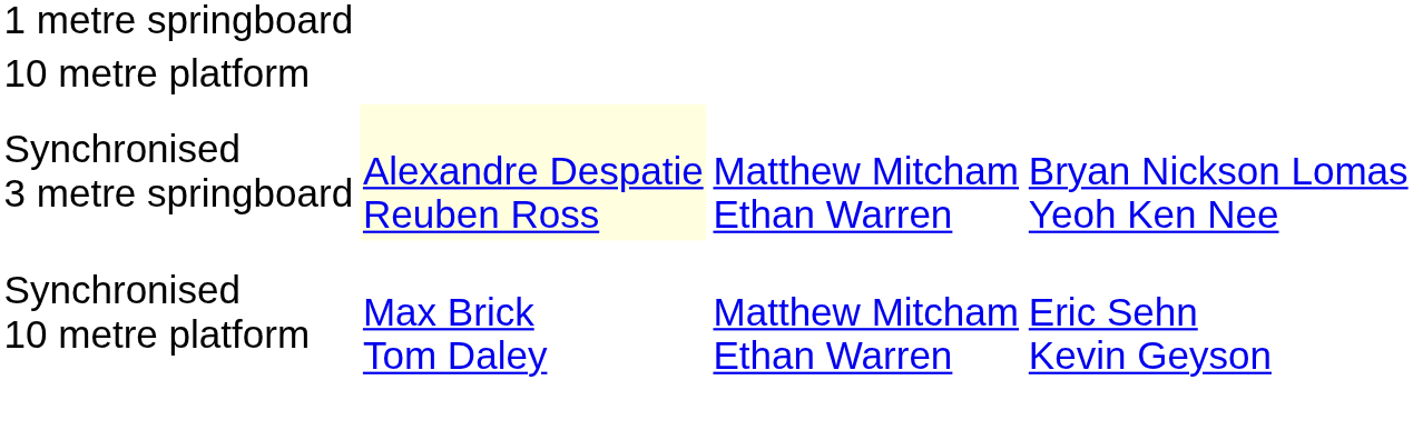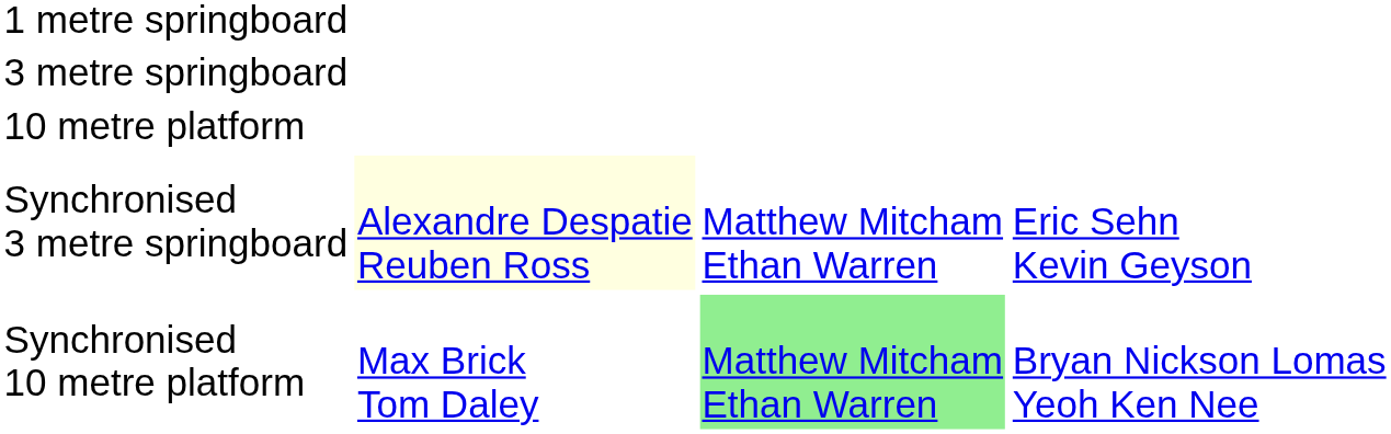+ row: 3 metre springboard
Synchronised 3 metre springboard | column 4: Bryan Nickson Lomas Yeoh Ken Nee -> Eric Sehn Kevin Geyson
Synchronised 10 metre platform | column 3: no background -> lightgreen background
Synchronised 10 metre platform | column 4: Eric Sehn Kevin Geyson -> Bryan Nickson Lomas Yeoh Ken Nee
